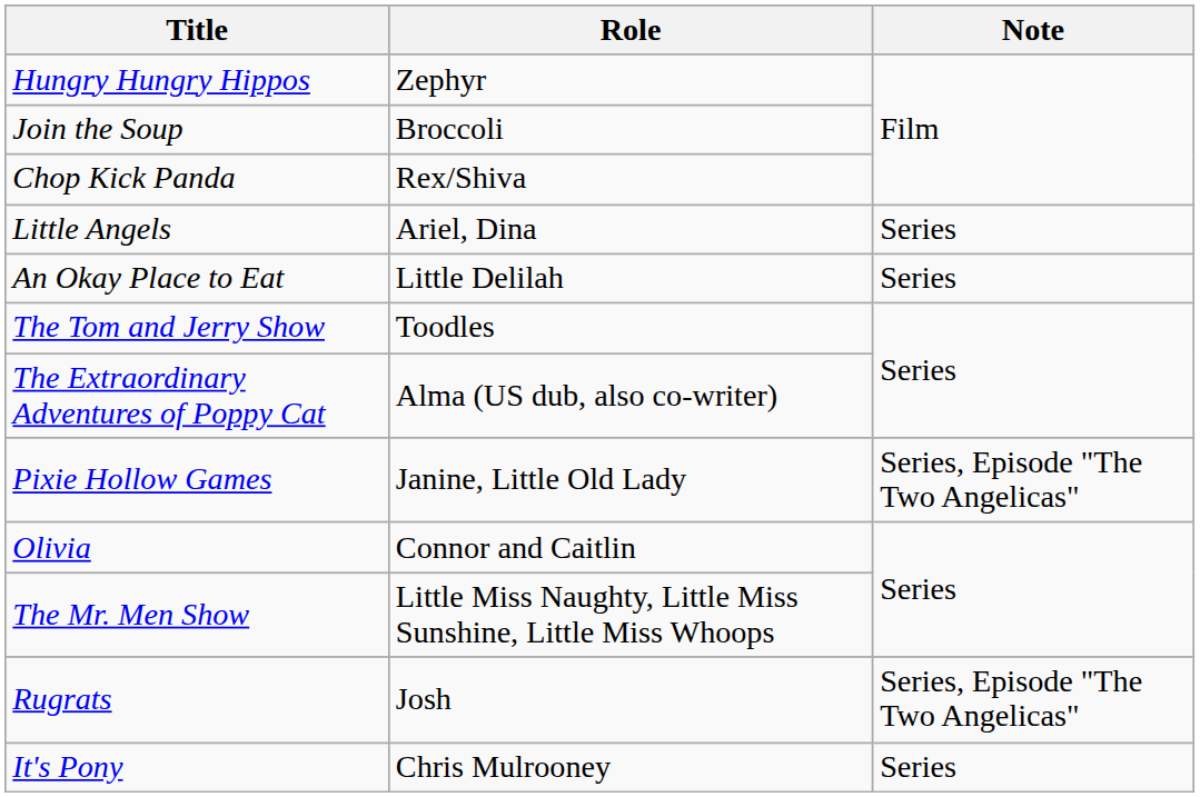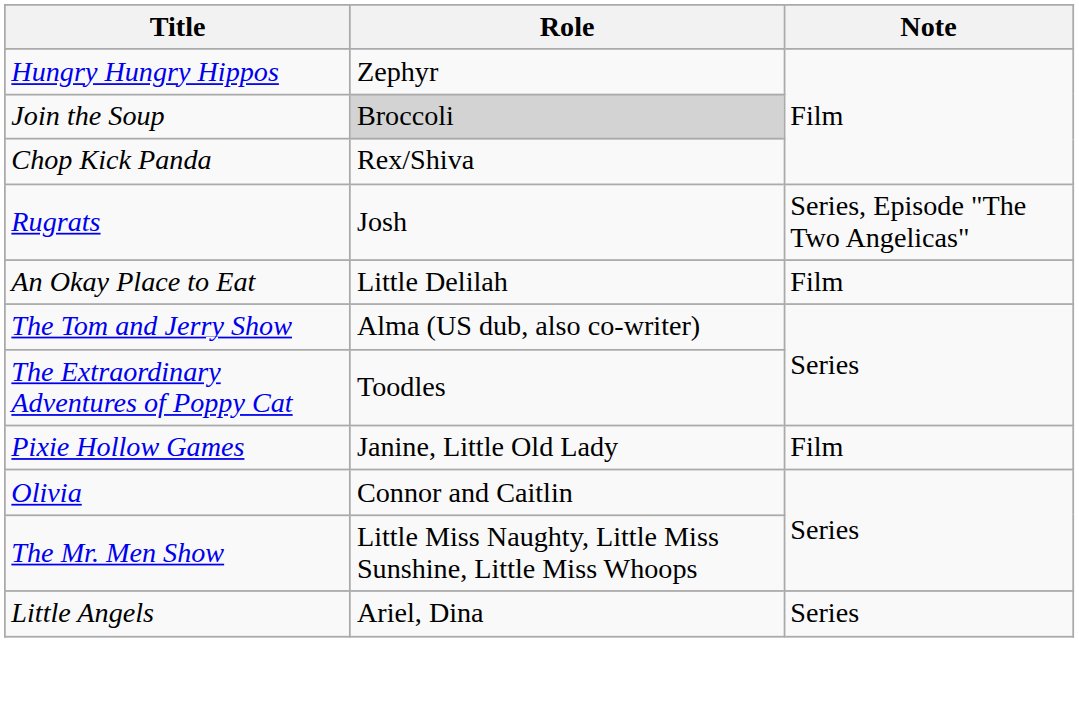Join the Soup | Role: no background -> lightgrey background
rows swapped: Little Angels <-> Rugrats
An Okay Place to Eat | Note: Series -> Film
The Tom and Jerry Show | Role: Toodles -> Alma (US dub, also co-writer)
The Extraordinary Adventures of Poppy Cat | Role: Alma (US dub, also co-writer) -> Toodles
Pixie Hollow Games | Note: Series, Episode "The Two Angelicas" -> Film
- row: It's Pony | Chris Mulrooney | Series
